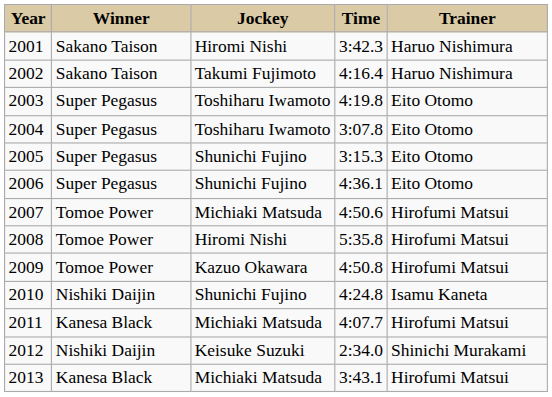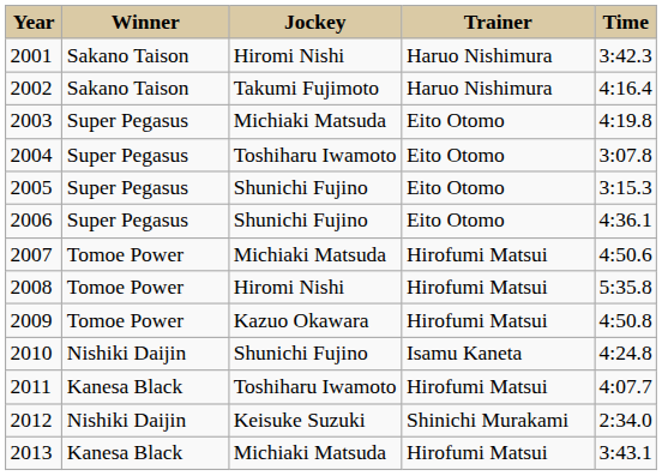columns swapped: Trainer <-> Time
2003 | Jockey: Toshiharu Iwamoto -> Michiaki Matsuda
2011 | Jockey: Michiaki Matsuda -> Toshiharu Iwamoto
